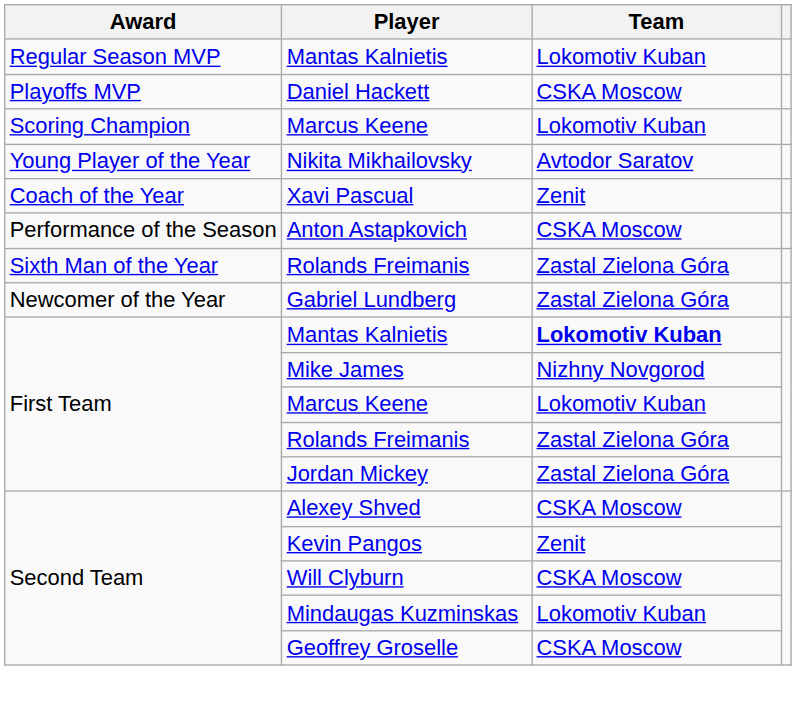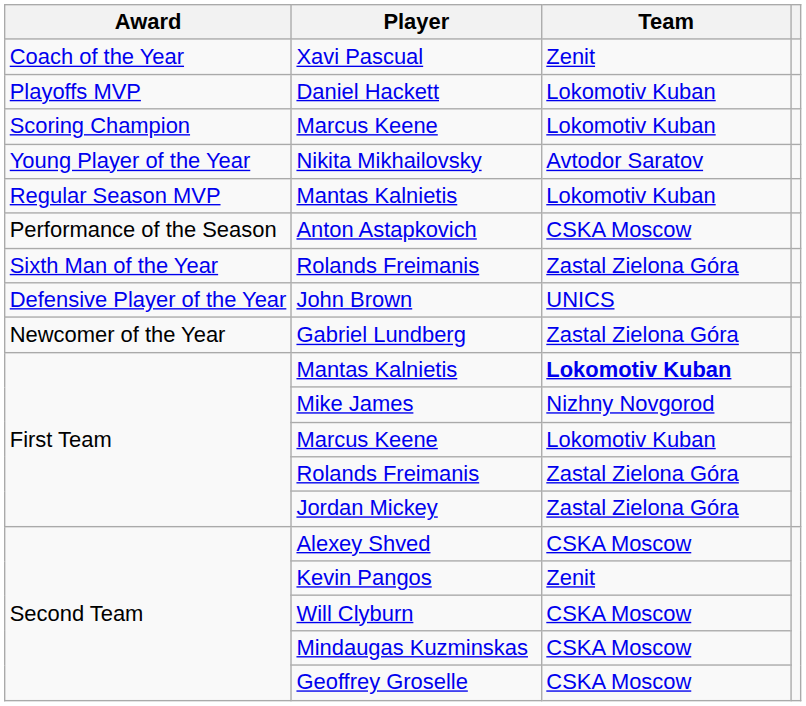rows swapped: Regular Season MVP / Mantas Kalnietis <-> Xavi Pascual
Daniel Hackett | Team: CSKA Moscow -> Lokomotiv Kuban
+ row: Defensive Player of the Year | John Brown | UNICS
Mindaugas Kuzminskas | Team: Lokomotiv Kuban -> CSKA Moscow
